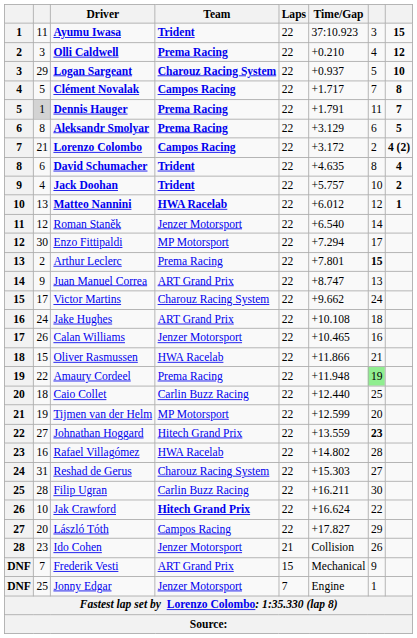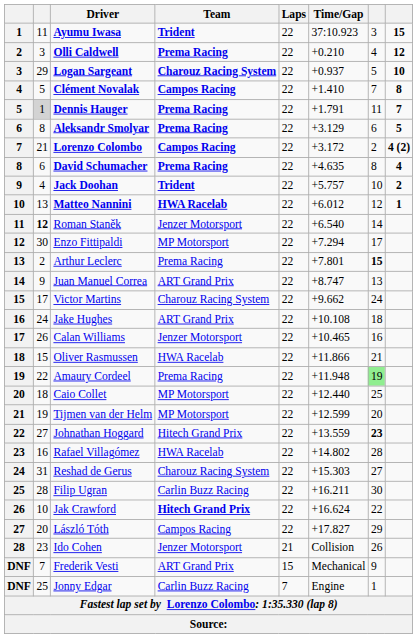Clément Novalak | Time/Gap: +1.717 -> +1.410
David Schumacher | Team: Trident -> Prema Racing
Roman Staněk | column 2: normal -> bold
Caio Collet | Team: Carlin Buzz Racing -> MP Motorsport
Jonny Edgar | Team: Jenzer Motorsport -> Carlin Buzz Racing
